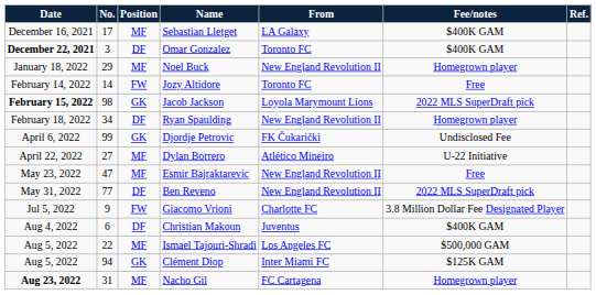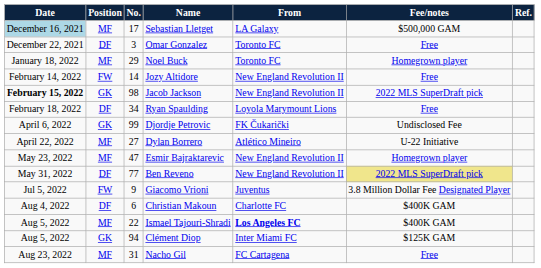columns swapped: Position <-> No.
Sebastian Lletget | Date: no background -> lightblue background
Sebastian Lletget | Fee/notes: $400K GAM -> $500,000 GAM
Omar Gonzalez | Date: bold -> normal
Omar Gonzalez | Fee/notes: $400K GAM -> Free
Noel Buck | From: New England Revolution II -> Toronto FC
Jozy Altidore | From: Toronto FC -> New England Revolution II
Jacob Jackson | From: Loyola Marymount Lions -> New England Revolution II
Ryan Spaulding | From: New England Revolution II -> Loyola Marymount Lions
Ryan Spaulding | Fee/notes: Homegrown player -> Free
Esmir Bajraktarevic | Fee/notes: Free -> Homegrown player
Ben Reveno | Fee/notes: no background -> khaki background
Giacomo Vrioni | From: Charlotte FC -> Juventus
Christian Makoun | From: Juventus -> Charlotte FC
Ismael Tajouri-Shradi | From: normal -> bold
Ismael Tajouri-Shradi | Fee/notes: $500,000 GAM -> $400K GAM
Nacho Gil | Date: bold -> normal
Nacho Gil | Fee/notes: Homegrown player -> Free
